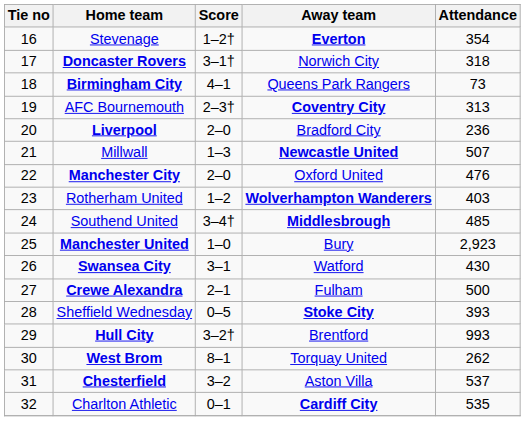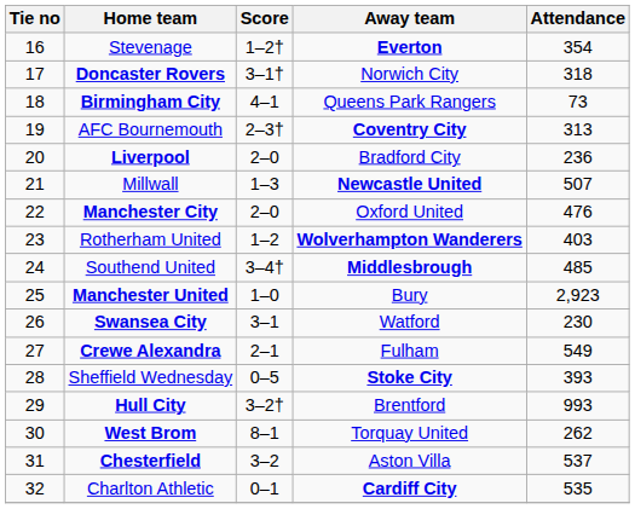Swansea City | Attendance: 430 -> 230
Crewe Alexandra | Attendance: 500 -> 549
